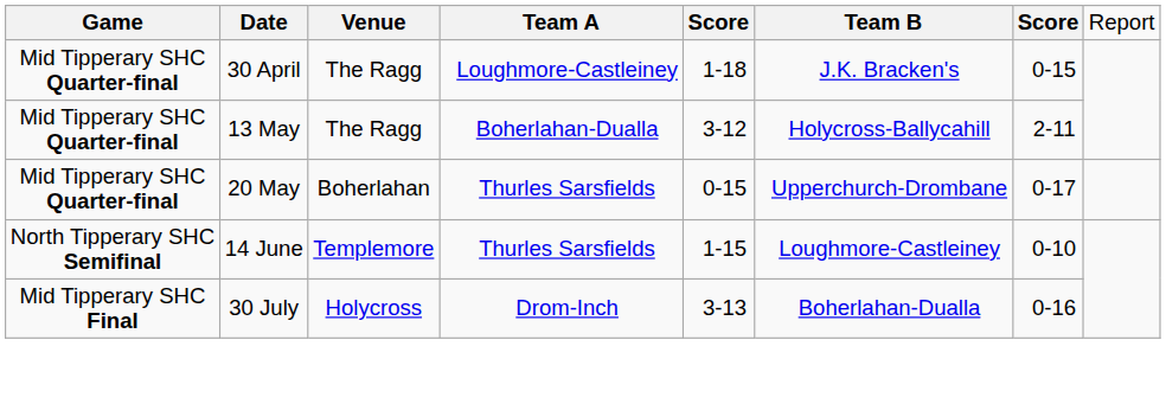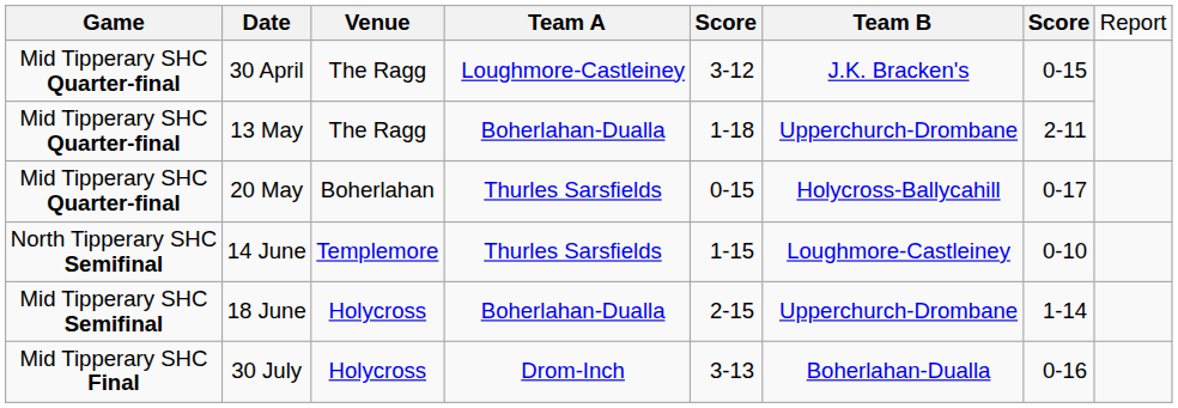30 April | column 5: 1-18 -> 3-12
13 May | column 5: 3-12 -> 1-18
13 May | column 6: Holycross-Ballycahill -> Upperchurch-Drombane
20 May | column 6: Upperchurch-Drombane -> Holycross-Ballycahill
+ row: Mid Tipperary SHC Semifinal | 18 June | Holycross | Boherlahan-Dualla | 2-15 | Upperchurch-Drombane | 1-14
